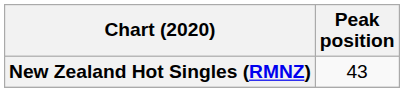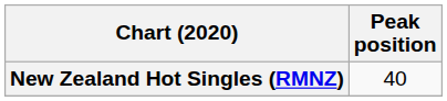New Zealand Hot Singles (RMNZ) | Peak position: 43 -> 40
